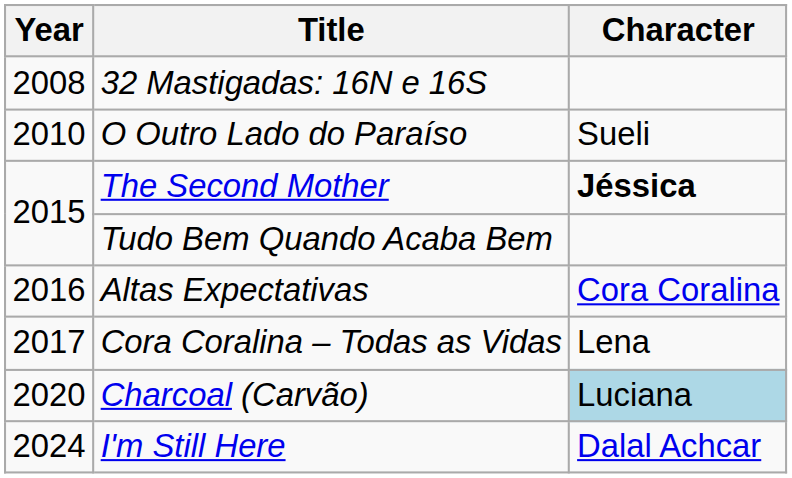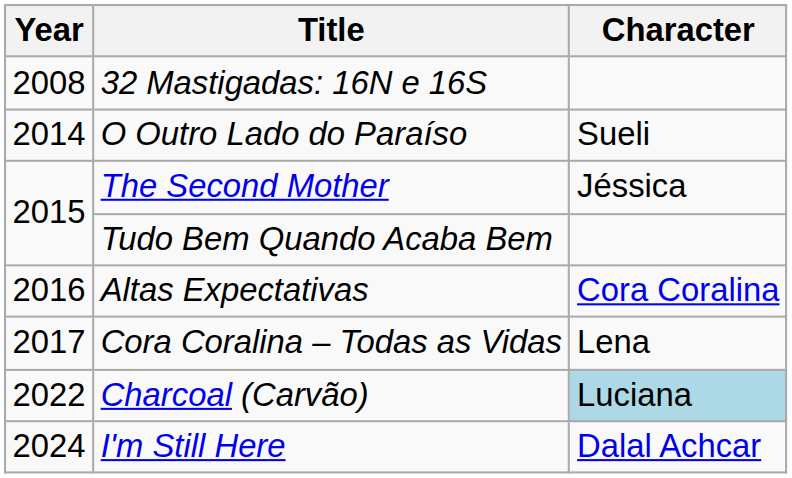O Outro Lado do Paraíso | Year: 2010 -> 2014
The Second Mother | Character: bold -> normal
Charcoal (Carvão) | Year: 2020 -> 2022
